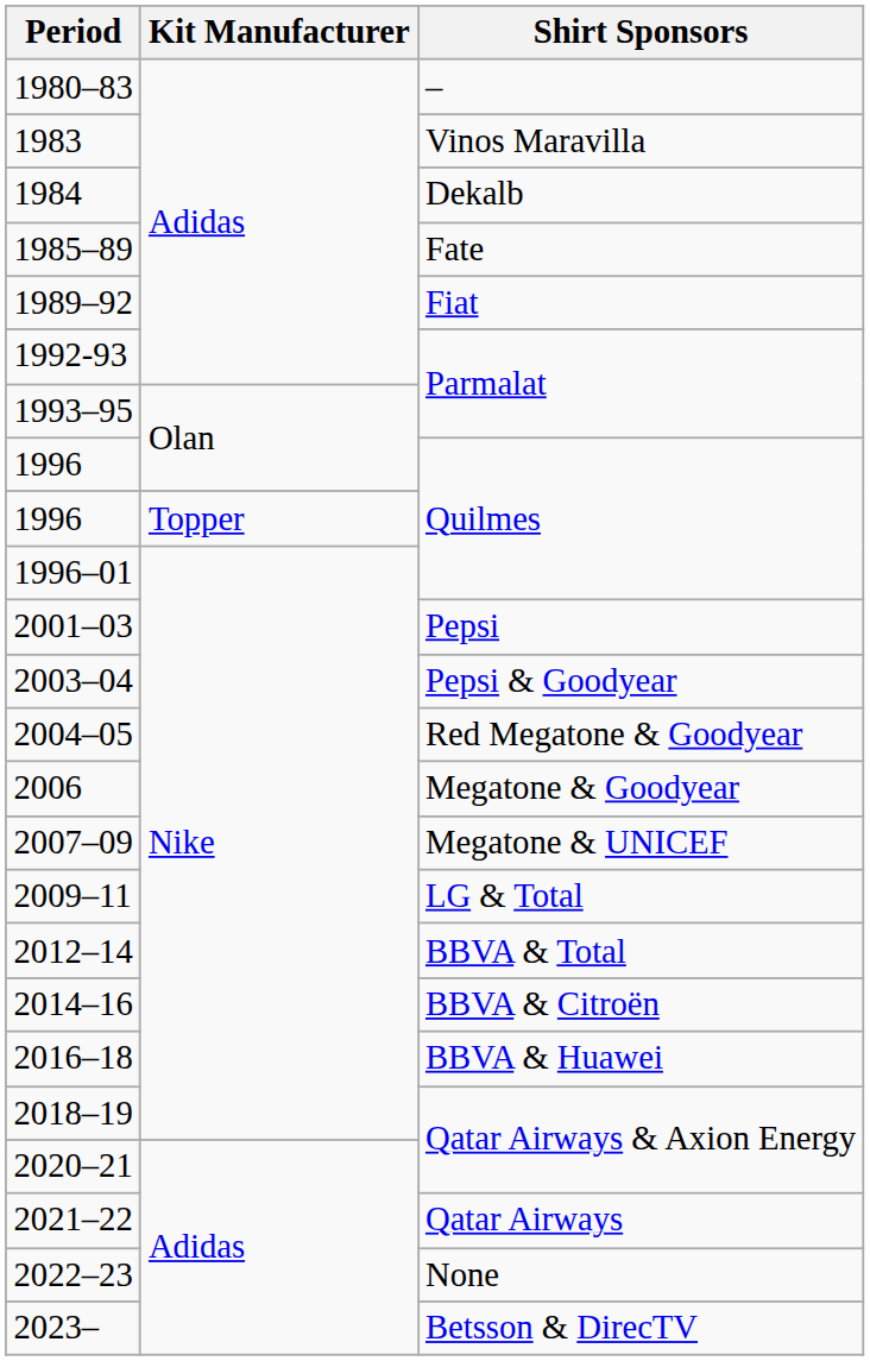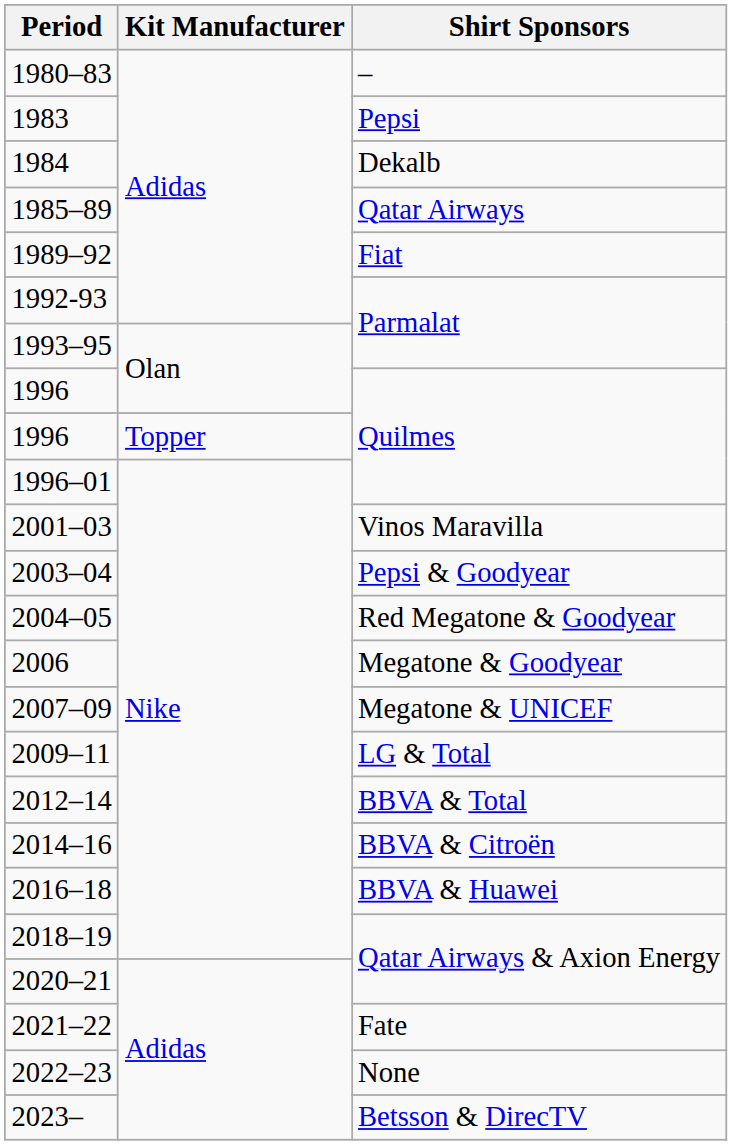1983 | Shirt Sponsors: Vinos Maravilla -> Pepsi
1985–89 | Shirt Sponsors: Fate -> Qatar Airways
2001–03 | Shirt Sponsors: Pepsi -> Vinos Maravilla
2021–22 | Shirt Sponsors: Qatar Airways -> Fate
